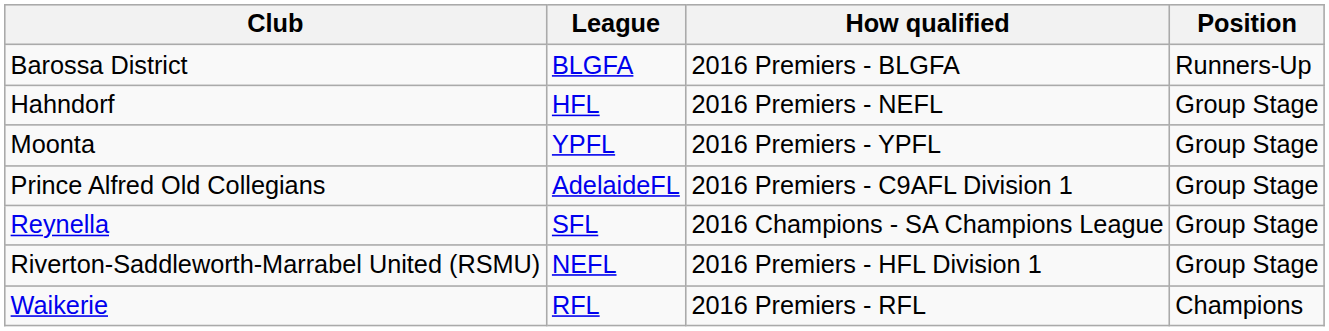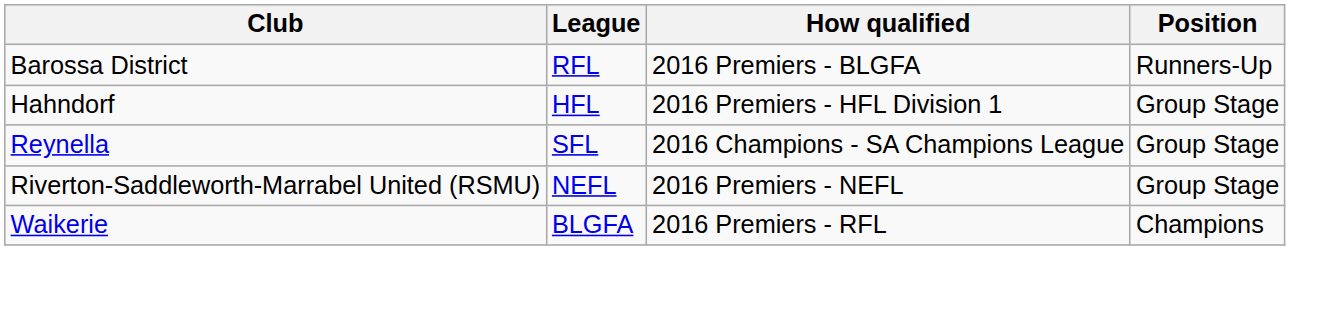Barossa District | League: BLGFA -> RFL
Hahndorf | How qualified: 2016 Premiers - NEFL -> 2016 Premiers - HFL Division 1
- row: Moonta | YPFL | 2016 Premiers - YPFL | Group Stage
- row: Prince Alfred Old Collegians | AdelaideFL | 2016 Premiers - C9AFL Division 1 | Group Stage
Riverton-Saddleworth-Marrabel United (RSMU) | How qualified: 2016 Premiers - HFL Division 1 -> 2016 Premiers - NEFL
Waikerie | League: RFL -> BLGFA
